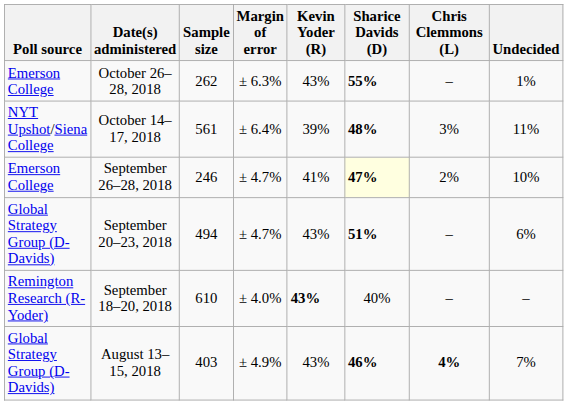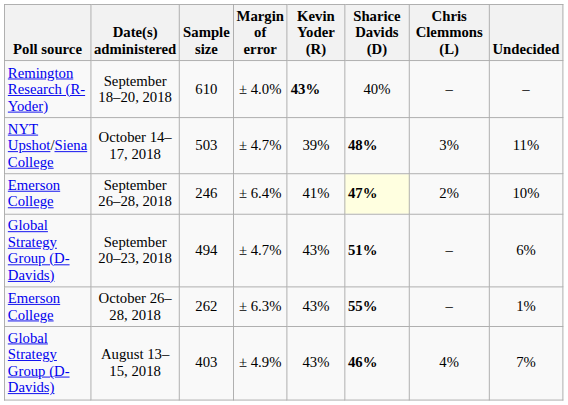rows swapped: October 26–28, 2018 <-> September 18–20, 2018
October 14–17, 2018 | Sample size: 561 -> 503
October 14–17, 2018 | Margin of error: ± 6.4% -> ± 4.7%
September 26–28, 2018 | Margin of error: ± 4.7% -> ± 6.4%
August 13–15, 2018 | Chris Clemmons (L): bold -> normal
